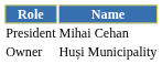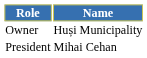rows swapped: Owner <-> President
